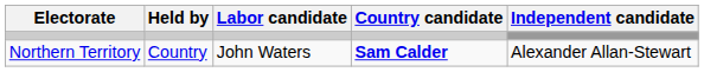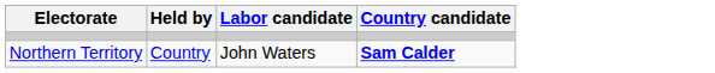- column: Independent candidate | Alexander Allan-Stewart
